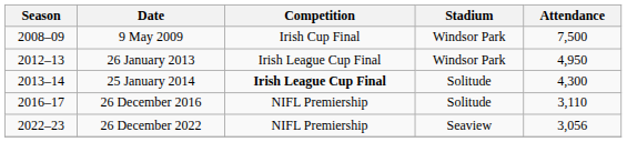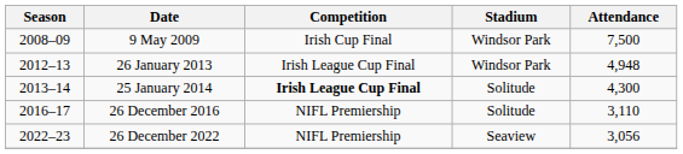26 January 2013 | Attendance: 4,950 -> 4,948
